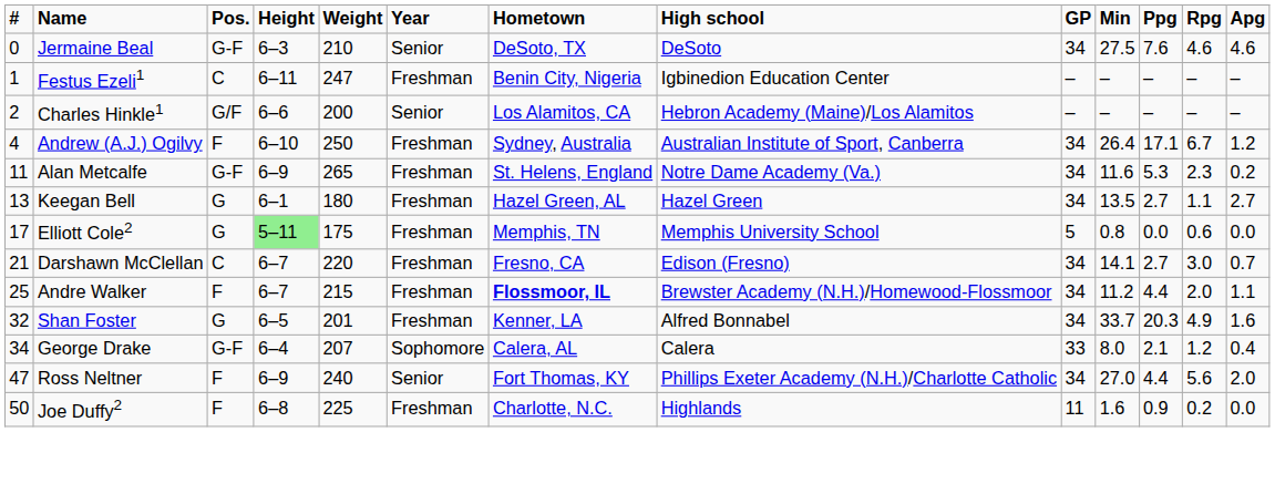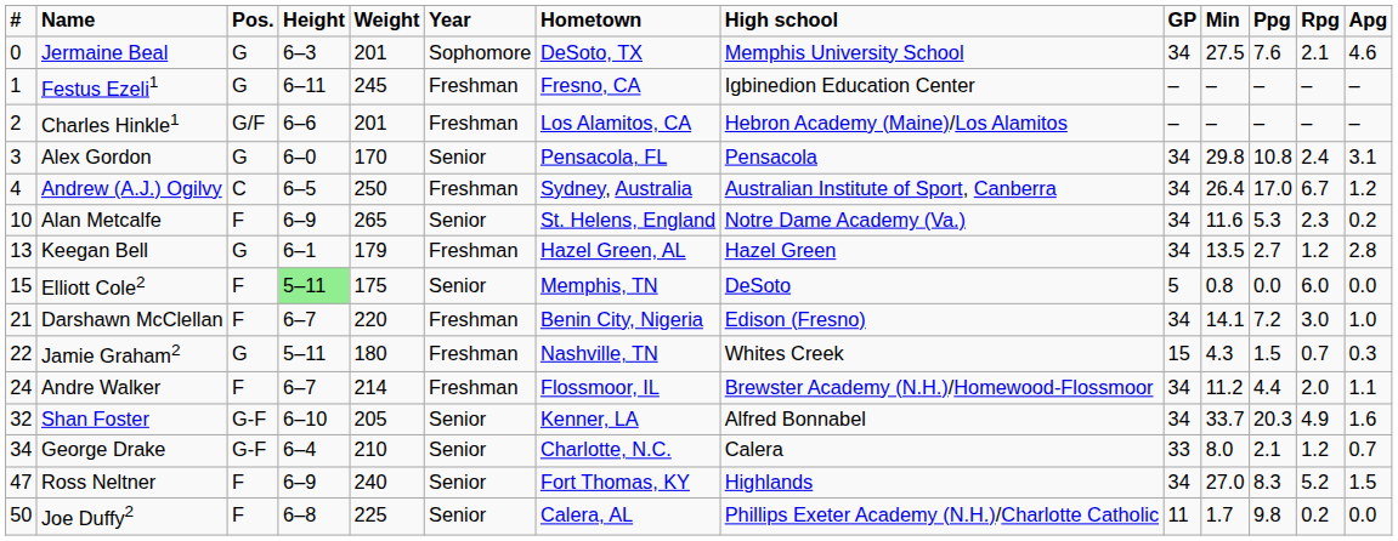Jermaine Beal | Pos.: G-F -> G
Jermaine Beal | Weight: 210 -> 201
Jermaine Beal | Year: Senior -> Sophomore
Jermaine Beal | High school: DeSoto -> Memphis University School
Jermaine Beal | Rpg: 4.6 -> 2.1
Festus Ezeli1 | Pos.: C -> G
Festus Ezeli1 | Weight: 247 -> 245
Festus Ezeli1 | Hometown: Benin City, Nigeria -> Fresno, CA
Charles Hinkle1 | Weight: 200 -> 201
Charles Hinkle1 | Year: Senior -> Freshman
+ row: 3 | Alex Gordon | G | 6–0 | 170 | Senior | Pensacola, FL | Pensacola | 34 | 29.8 | 10.8 | 2.4 | 3.1
Andrew (A.J.) Ogilvy | Pos.: F -> C
Andrew (A.J.) Ogilvy | Height: 6–10 -> 6–5
Andrew (A.J.) Ogilvy | Ppg: 17.1 -> 17.0
Alan Metcalfe | #: 11 -> 10
Alan Metcalfe | Pos.: G-F -> F
Alan Metcalfe | Year: Freshman -> Senior
Keegan Bell | Weight: 180 -> 179
Keegan Bell | Rpg: 1.1 -> 1.2
Keegan Bell | Apg: 2.7 -> 2.8
Elliott Cole2 | #: 17 -> 15
Elliott Cole2 | Pos.: G -> F
Elliott Cole2 | Year: Freshman -> Senior
Elliott Cole2 | High school: Memphis University School -> DeSoto
Elliott Cole2 | Rpg: 0.6 -> 6.0
Darshawn McClellan | Pos.: C -> F
Darshawn McClellan | Hometown: Fresno, CA -> Benin City, Nigeria
Darshawn McClellan | Ppg: 2.7 -> 7.2
Darshawn McClellan | Apg: 0.7 -> 1.0
+ row: 22 | Jamie Graham2 | G | 5–11 | 180 | Freshman | Nashville, TN | Whites Creek | 15 | 4.3 | 1.5 | 0.7 | 0.3
Andre Walker | #: 25 -> 24
Andre Walker | Weight: 215 -> 214
Andre Walker | Hometown: bold -> normal
Shan Foster | Pos.: G -> G-F
Shan Foster | Height: 6–5 -> 6–10
Shan Foster | Weight: 201 -> 205
Shan Foster | Year: Freshman -> Senior
George Drake | Weight: 207 -> 210
George Drake | Year: Sophomore -> Senior
George Drake | Hometown: Calera, AL -> Charlotte, N.C.
George Drake | Apg: 0.4 -> 0.7
Ross Neltner | High school: Phillips Exeter Academy (N.H.)/Charlotte Catholic -> Highlands
Ross Neltner | Ppg: 4.4 -> 8.3
Ross Neltner | Rpg: 5.6 -> 5.2
Ross Neltner | Apg: 2.0 -> 1.5
Joe Duffy2 | Year: Freshman -> Senior
Joe Duffy2 | Hometown: Charlotte, N.C. -> Calera, AL
Joe Duffy2 | High school: Highlands -> Phillips Exeter Academy (N.H.)/Charlotte Catholic
Joe Duffy2 | Min: 1.6 -> 1.7
Joe Duffy2 | Ppg: 0.9 -> 9.8
